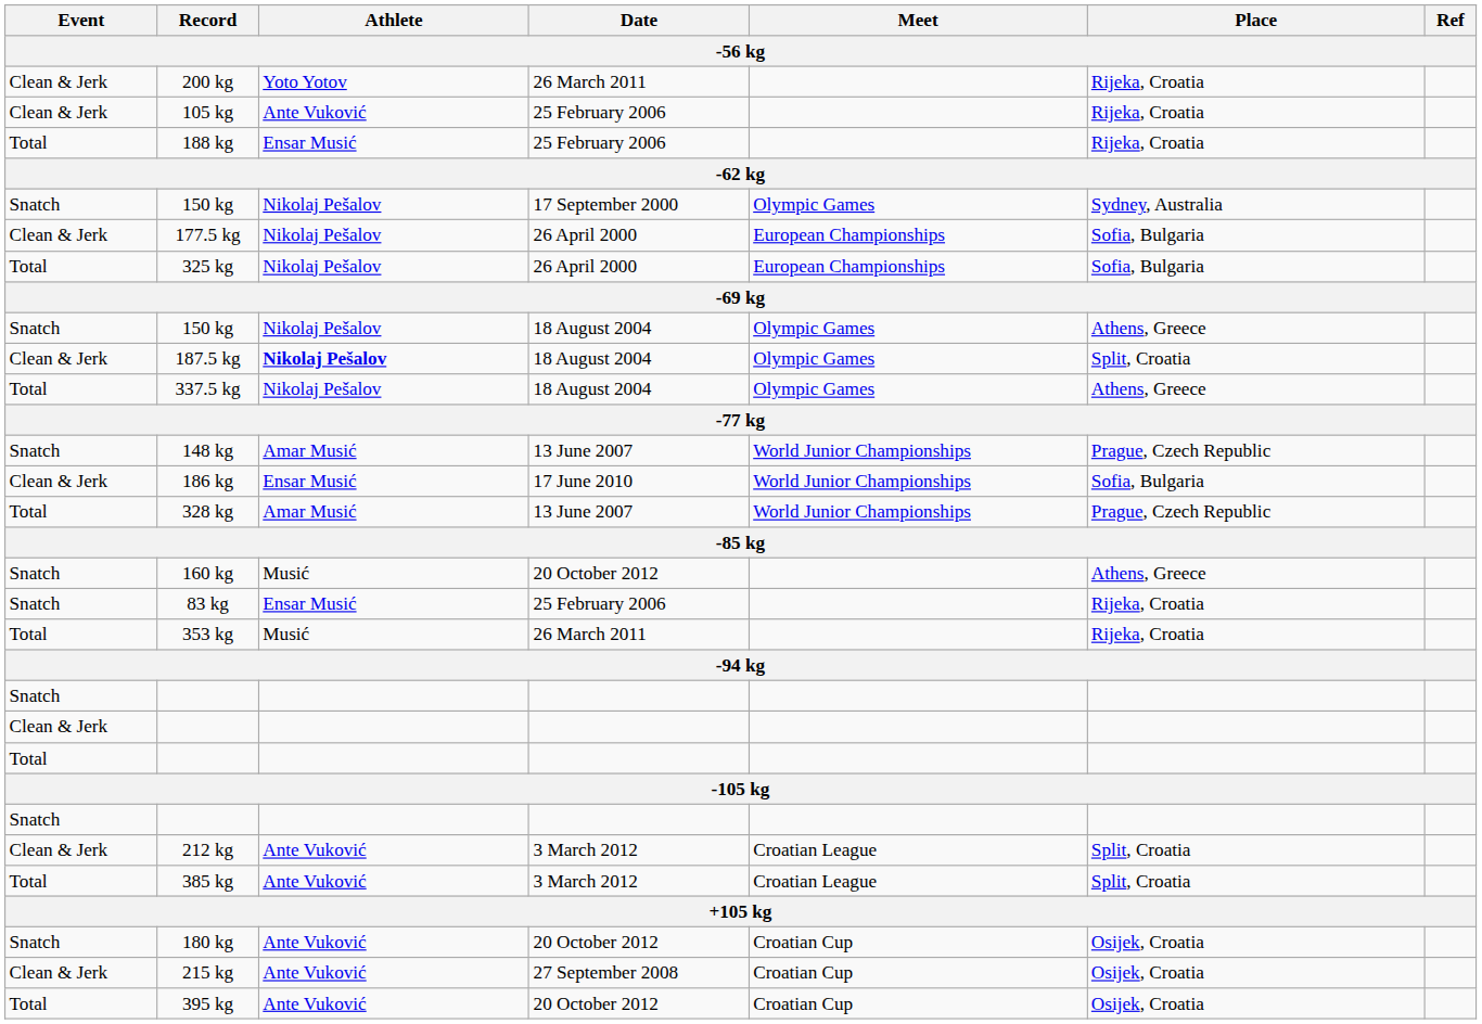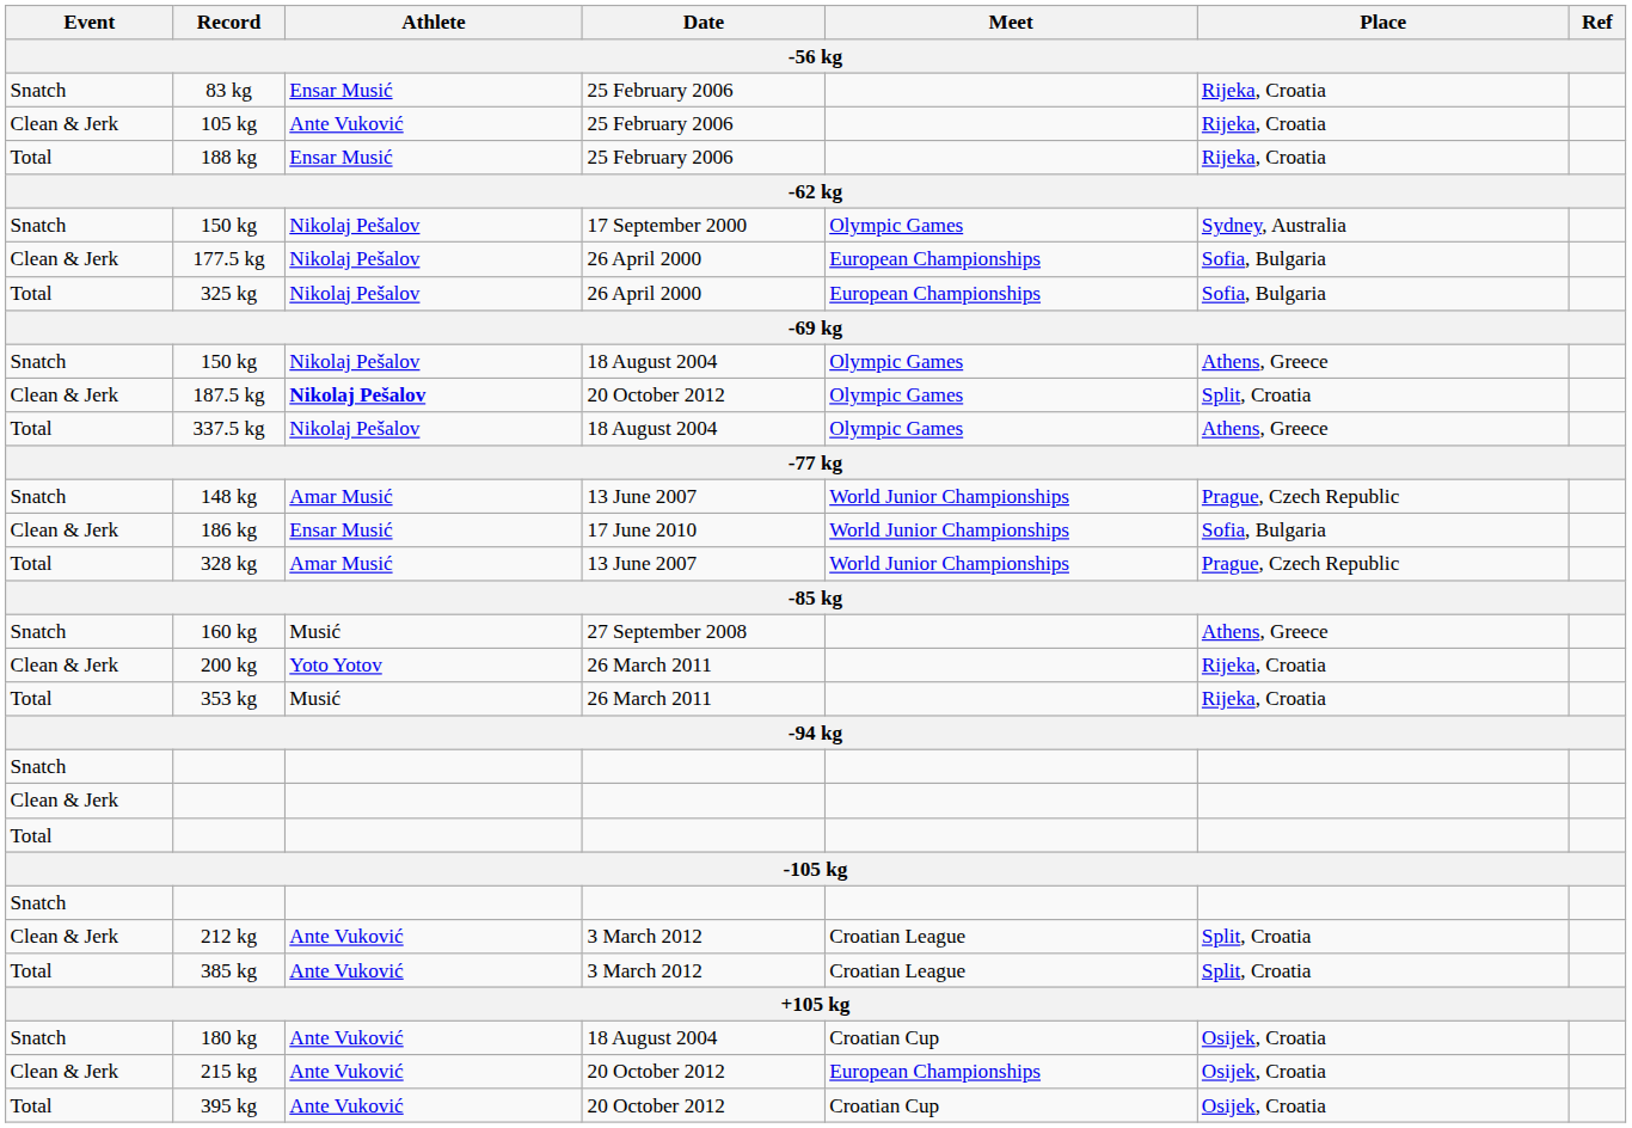rows swapped: 83 kg <-> 200 kg
187.5 kg | Date: 18 August 2004 -> 20 October 2012
160 kg | Date: 20 October 2012 -> 27 September 2008
180 kg | Date: 20 October 2012 -> 18 August 2004
215 kg | Date: 27 September 2008 -> 20 October 2012
215 kg | Meet: Croatian Cup -> European Championships
